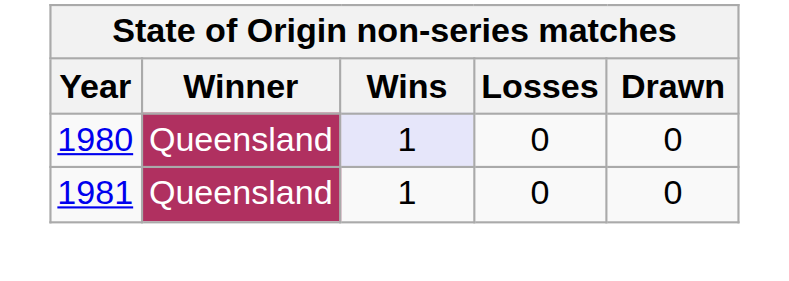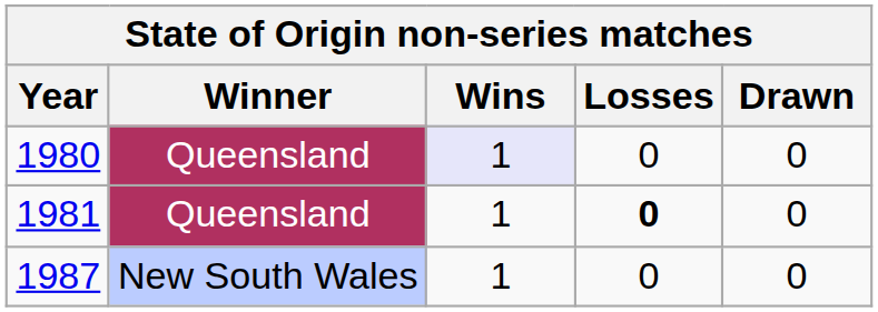1981 | Losses: normal -> bold
+ row: 1987 | New South Wales | 1 | 0 | 0
